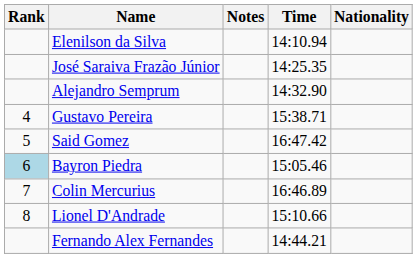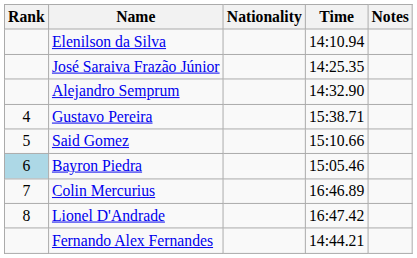columns swapped: Nationality <-> Notes
Said Gomez | Time: 16:47.42 -> 15:10.66
Lionel D'Andrade | Time: 15:10.66 -> 16:47.42
